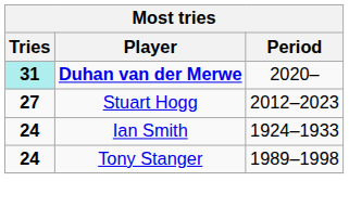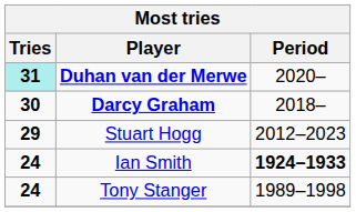+ row: 30 | Darcy Graham | 2018–
Stuart Hogg | Tries: 27 -> 29
Ian Smith | Period: normal -> bold
